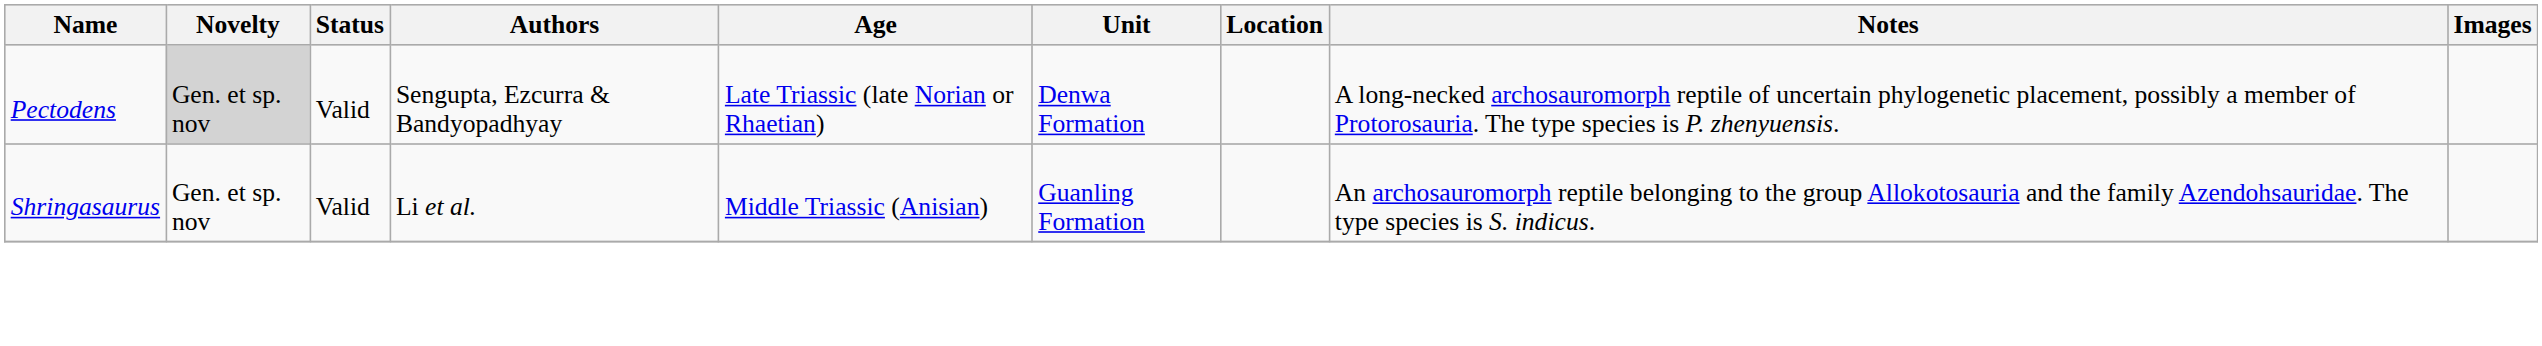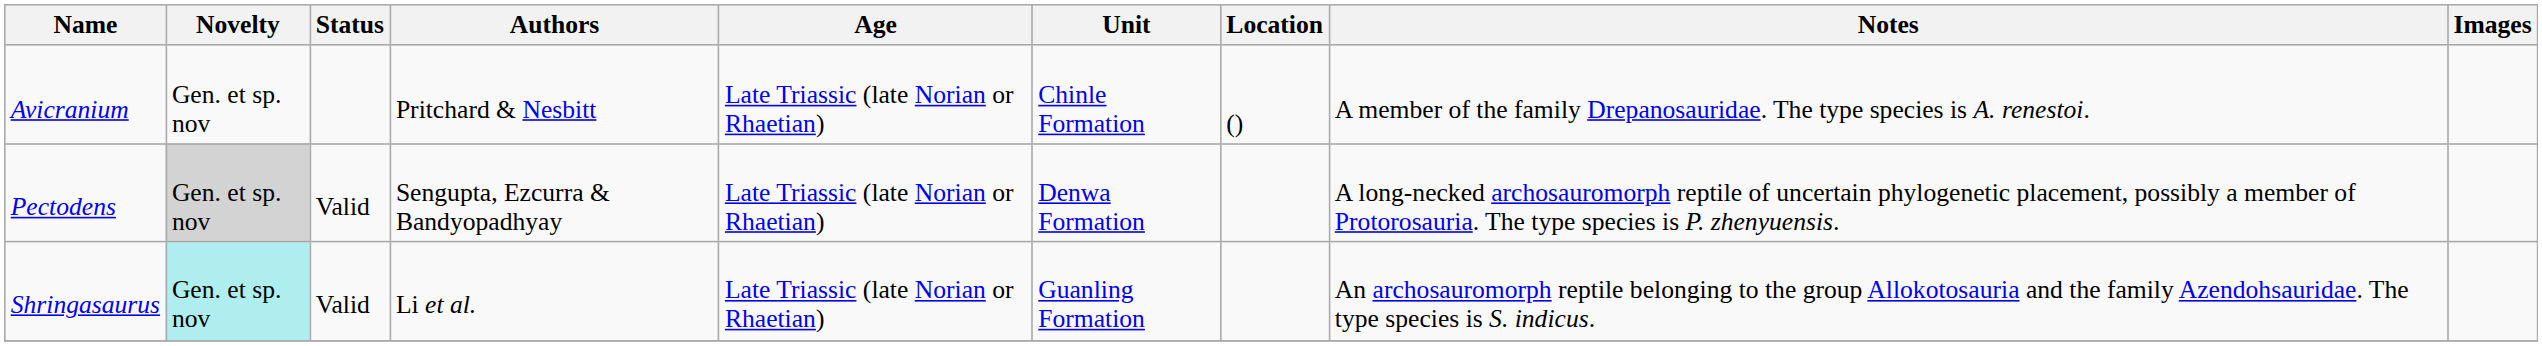+ row: Avicranium | Gen. et sp. nov | Pritchard & Nesbitt | Late Triassic (late Norian or Rhaetian) | Chinle Formation | () | A member of the family Drepanosauridae. The type species is A. renestoi.
Shringasaurus | Novelty: no background -> paleturquoise background
Shringasaurus | Age: Middle Triassic (Anisian) -> Late Triassic (late Norian or Rhaetian)
